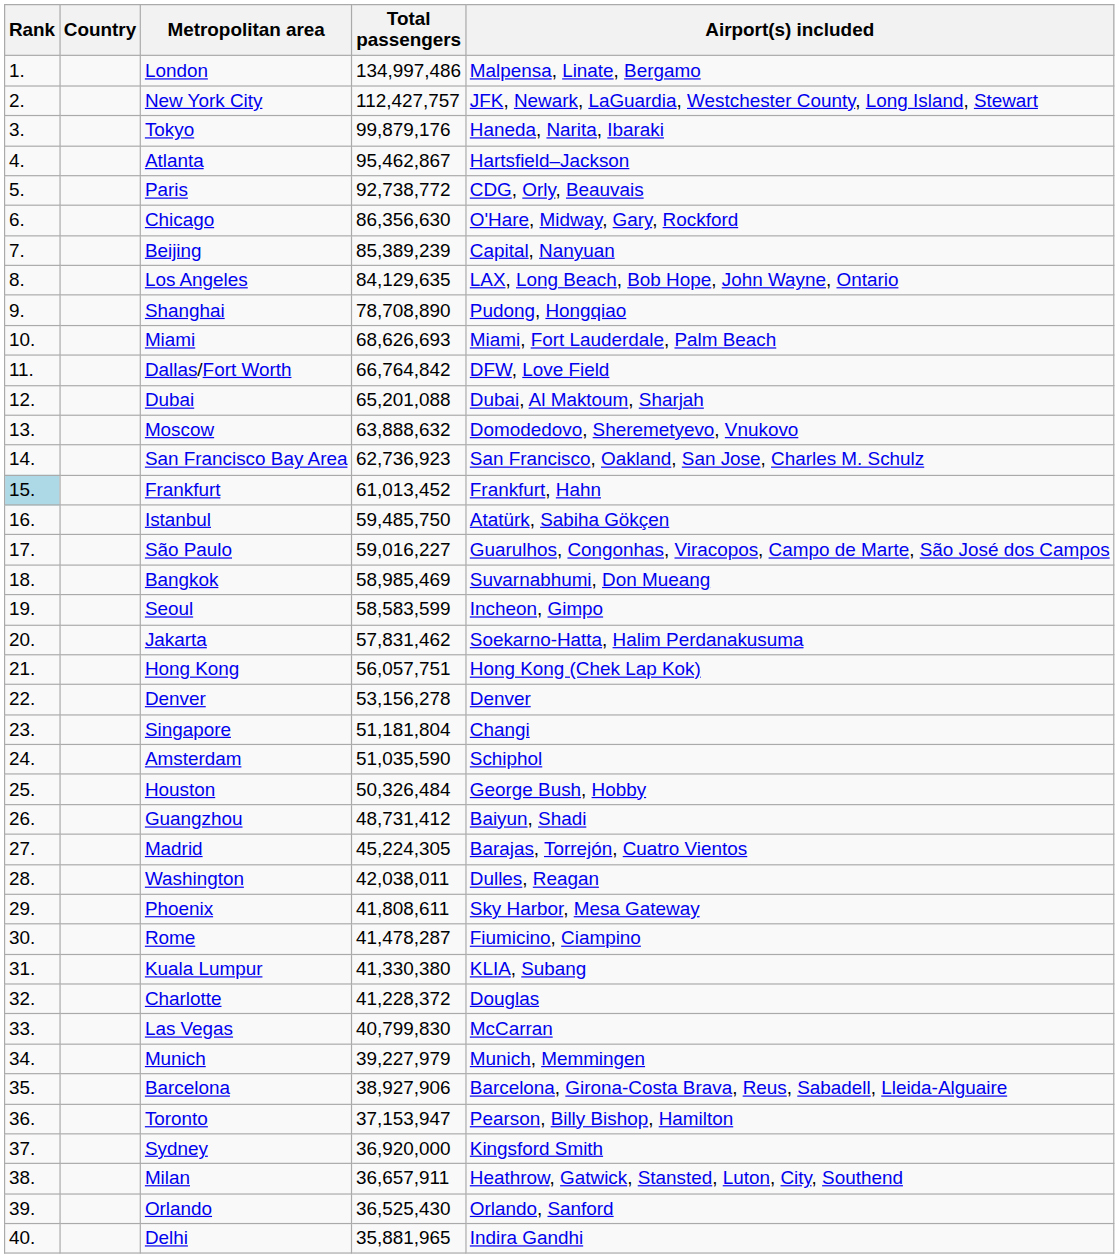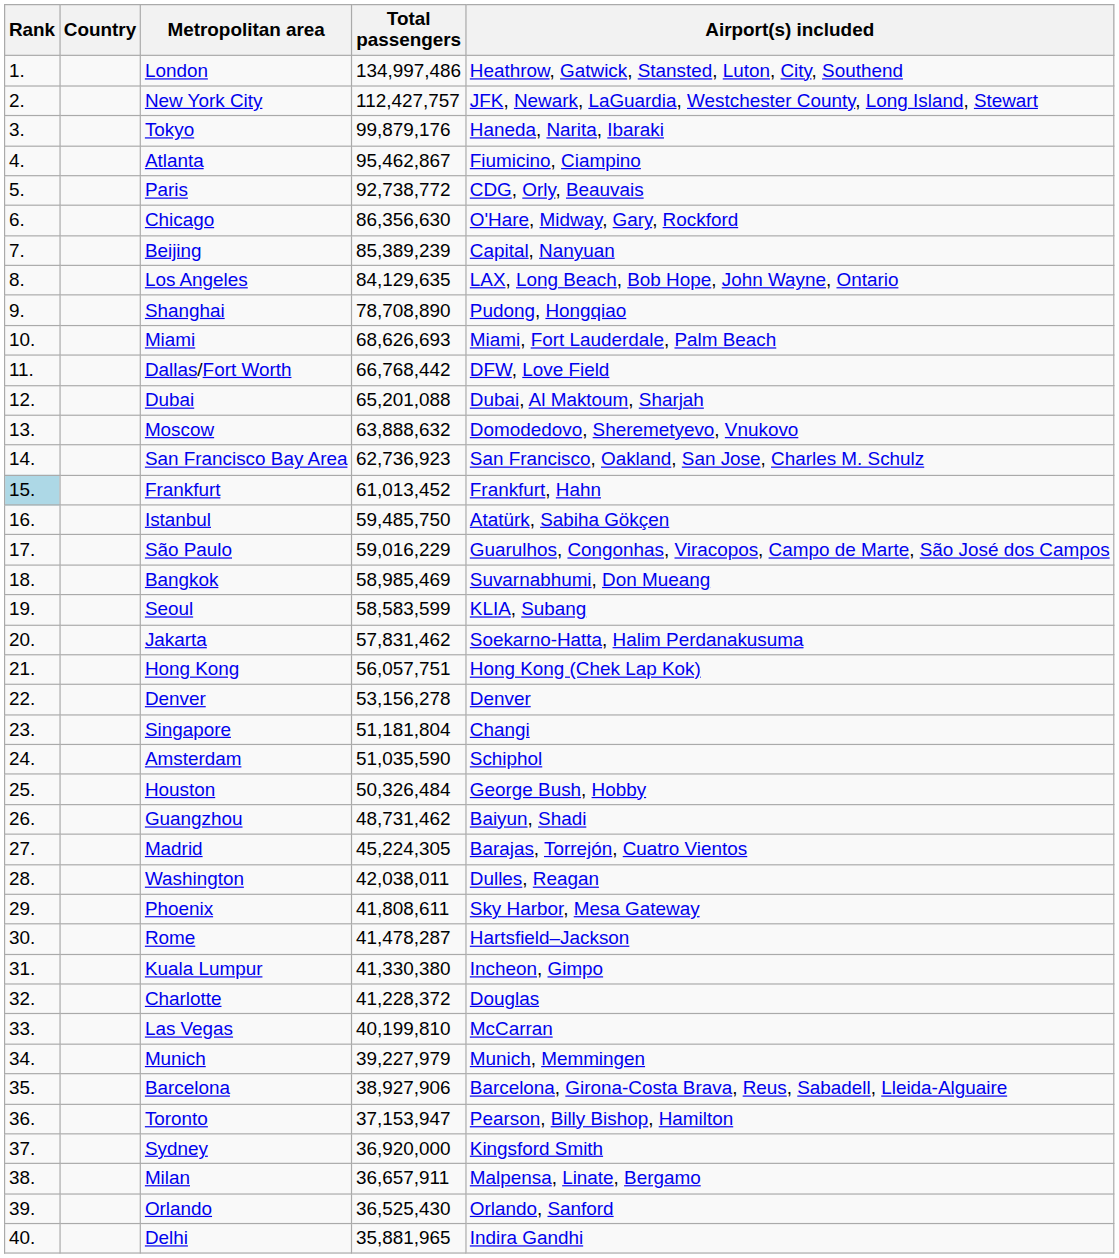London | Airport(s) included: Malpensa, Linate, Bergamo -> Heathrow, Gatwick, Stansted, Luton, City, Southend
Atlanta | Airport(s) included: Hartsfield–Jackson -> Fiumicino, Ciampino
Dallas/Fort Worth | Total passengers: 66,764,842 -> 66,768,442
São Paulo | Total passengers: 59,016,227 -> 59,016,229
Seoul | Airport(s) included: Incheon, Gimpo -> KLIA, Subang
Guangzhou | Total passengers: 48,731,412 -> 48,731,462
Rome | Airport(s) included: Fiumicino, Ciampino -> Hartsfield–Jackson
Kuala Lumpur | Airport(s) included: KLIA, Subang -> Incheon, Gimpo
Las Vegas | Total passengers: 40,799,830 -> 40,199,810
Milan | Airport(s) included: Heathrow, Gatwick, Stansted, Luton, City, Southend -> Malpensa, Linate, Bergamo
